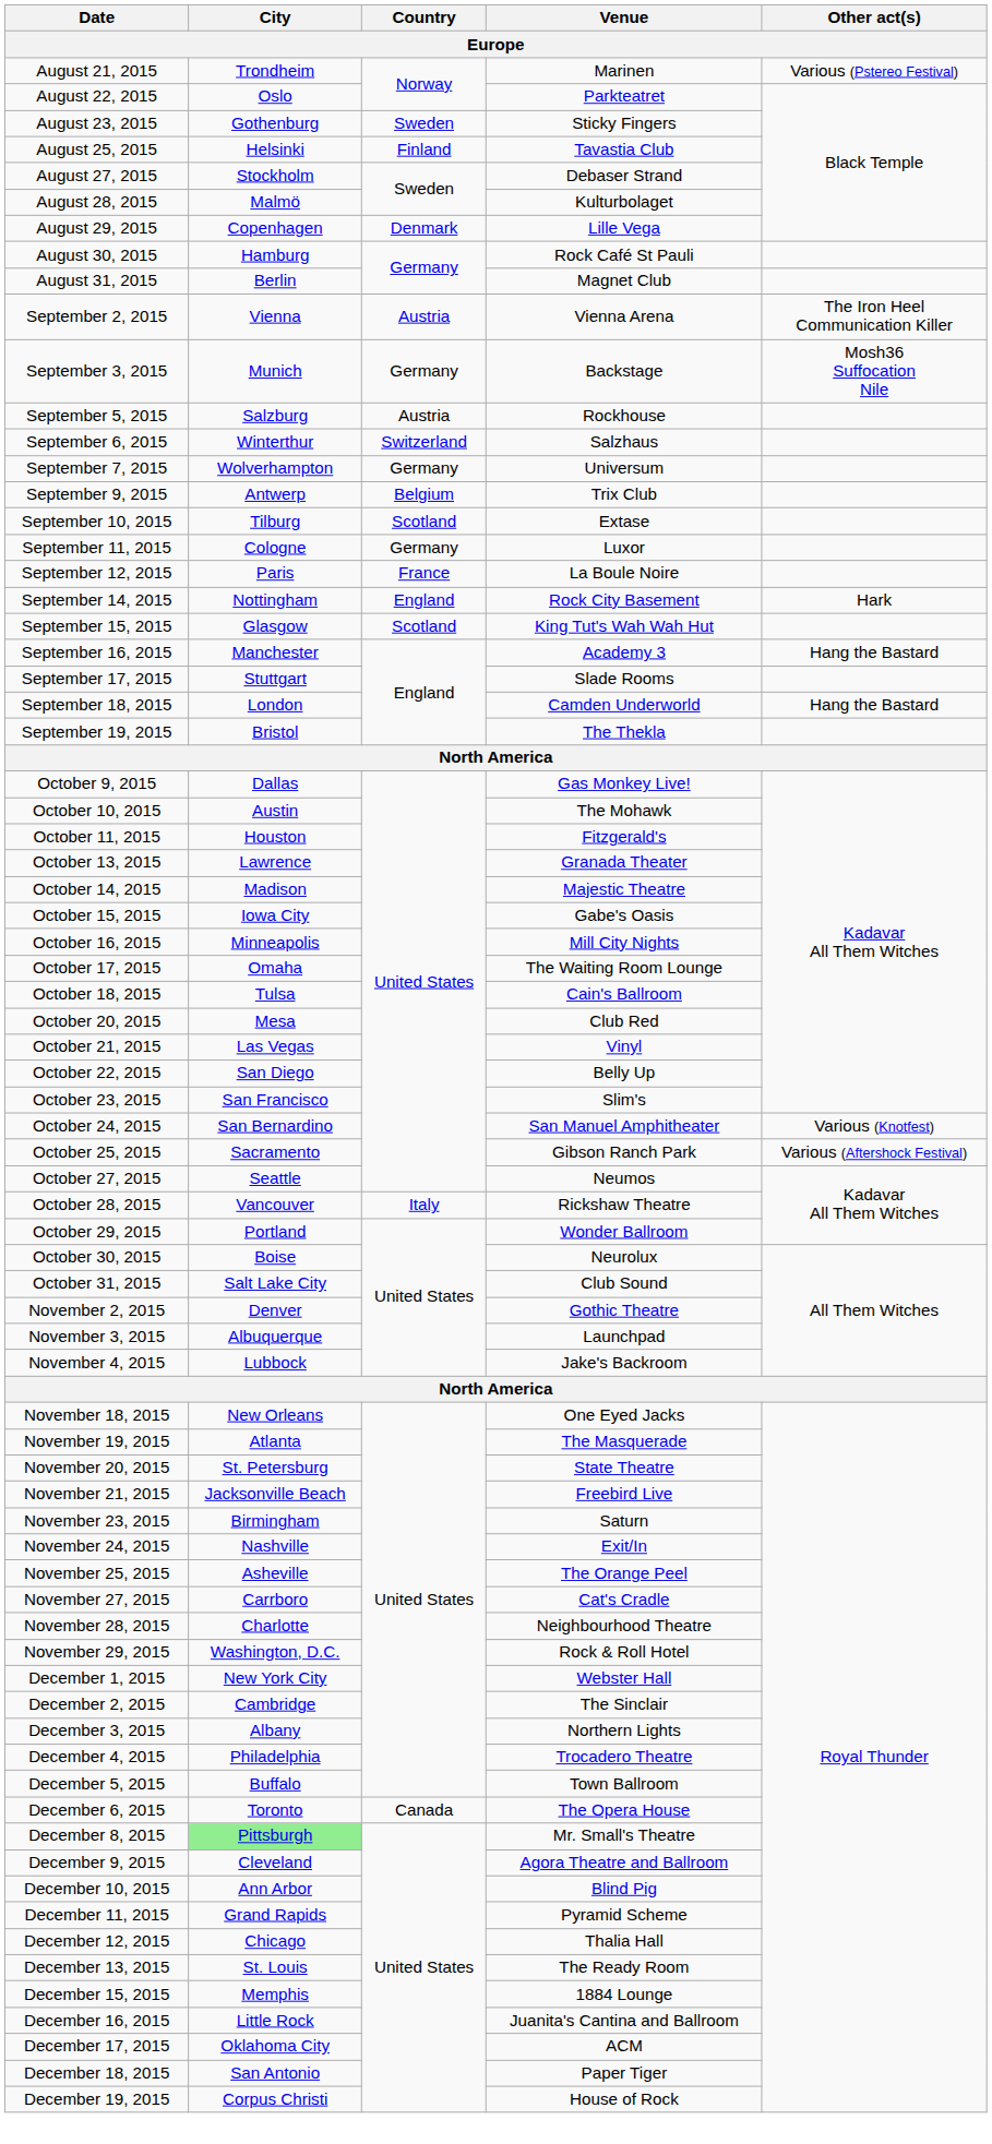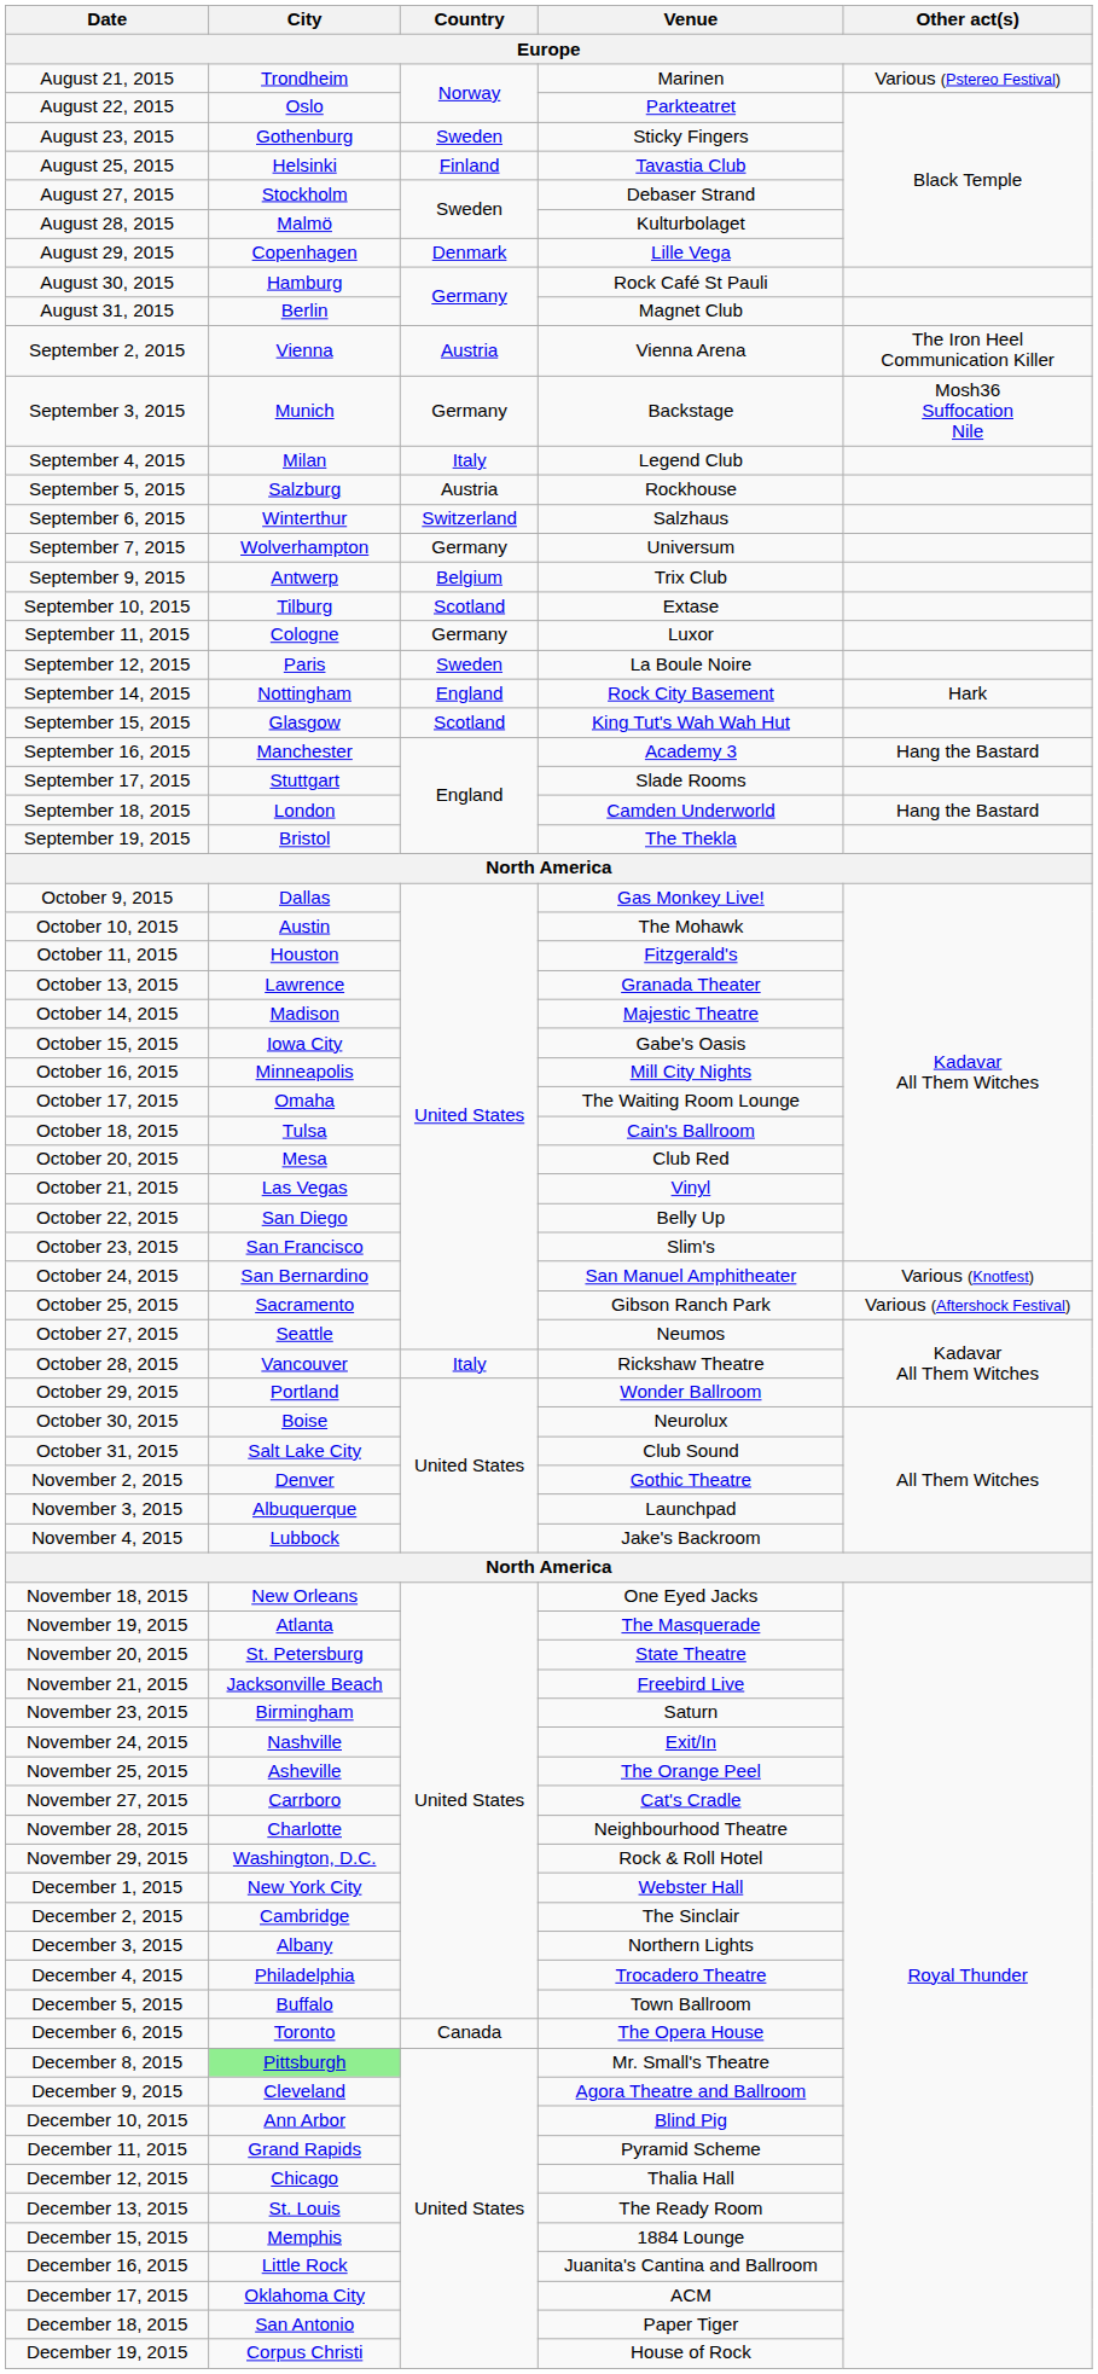+ row: September 4, 2015 | Milan | Italy | Legend Club
September 12, 2015 | Country: France -> Sweden
